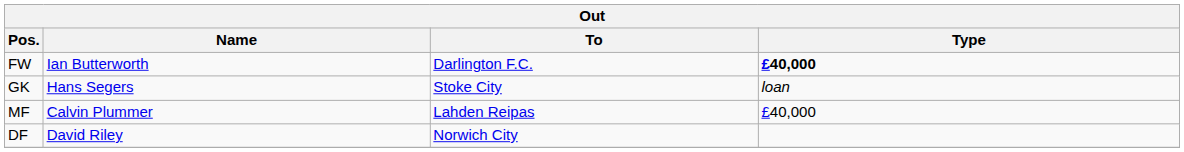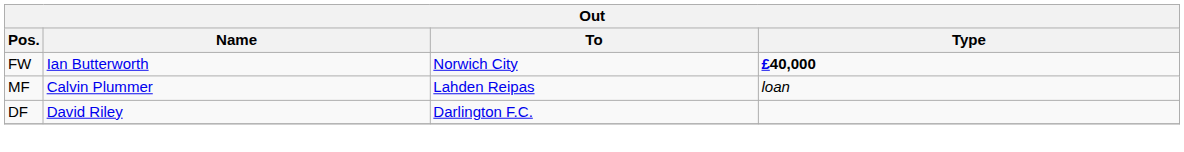FW | To: Darlington F.C. -> Norwich City
- row: GK | Hans Segers | Stoke City | loan
MF | Type: £40,000 -> loan
DF | To: Norwich City -> Darlington F.C.
